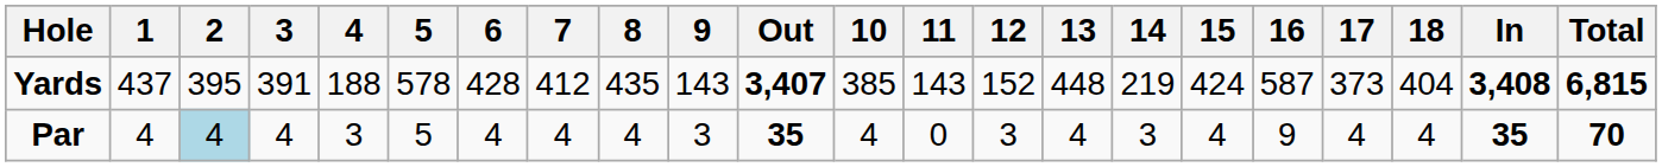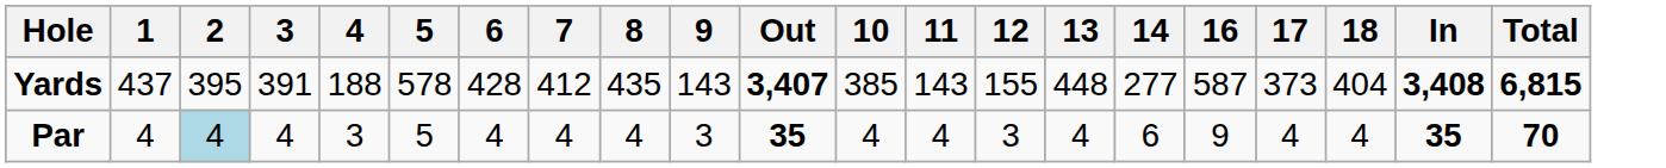- column: 15 | 424 | 4
Yards | 12: 152 -> 155
Yards | 14: 219 -> 277
Par | 11: 0 -> 4
Par | 14: 3 -> 6
